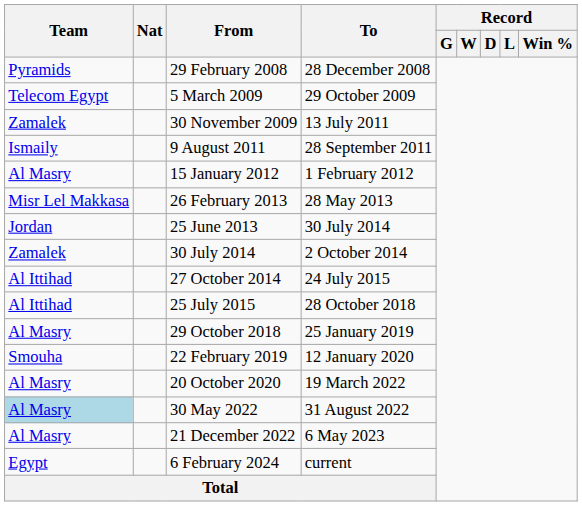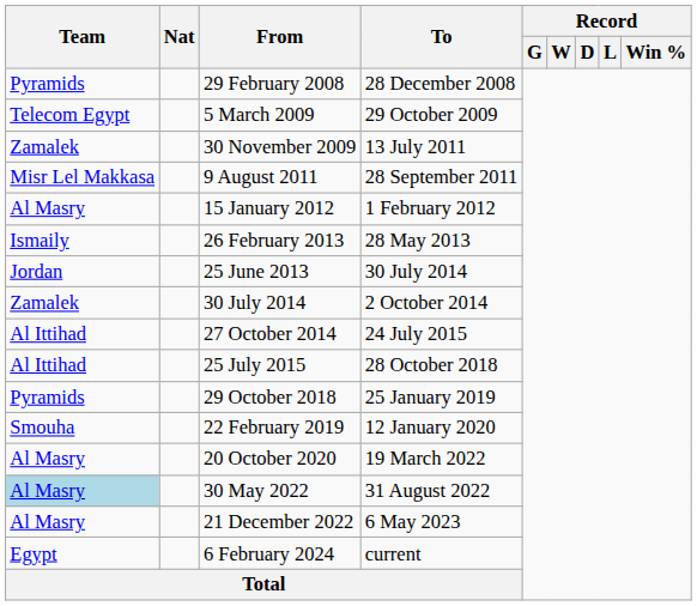9 August 2011 | Team: Ismaily -> Misr Lel Makkasa
26 February 2013 | Team: Misr Lel Makkasa -> Ismaily
29 October 2018 | Team: Al Masry -> Pyramids
